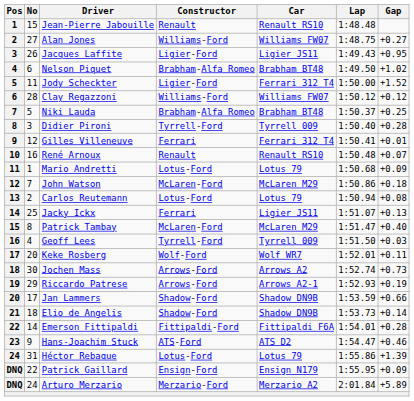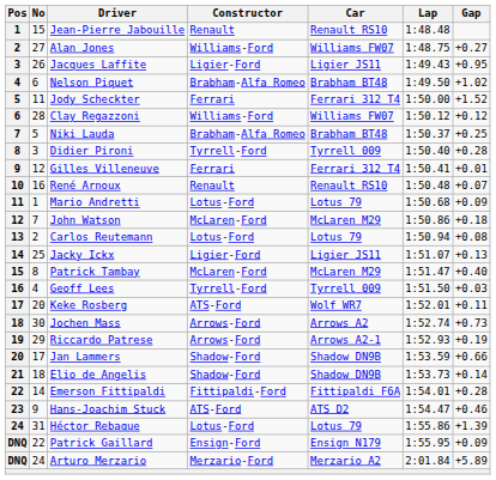Jody Scheckter | Constructor: Ligier-Ford -> Ferrari
Jacky Ickx | Constructor: Ferrari -> Ligier-Ford
Keke Rosberg | Constructor: Wolf-Ford -> ATS-Ford
